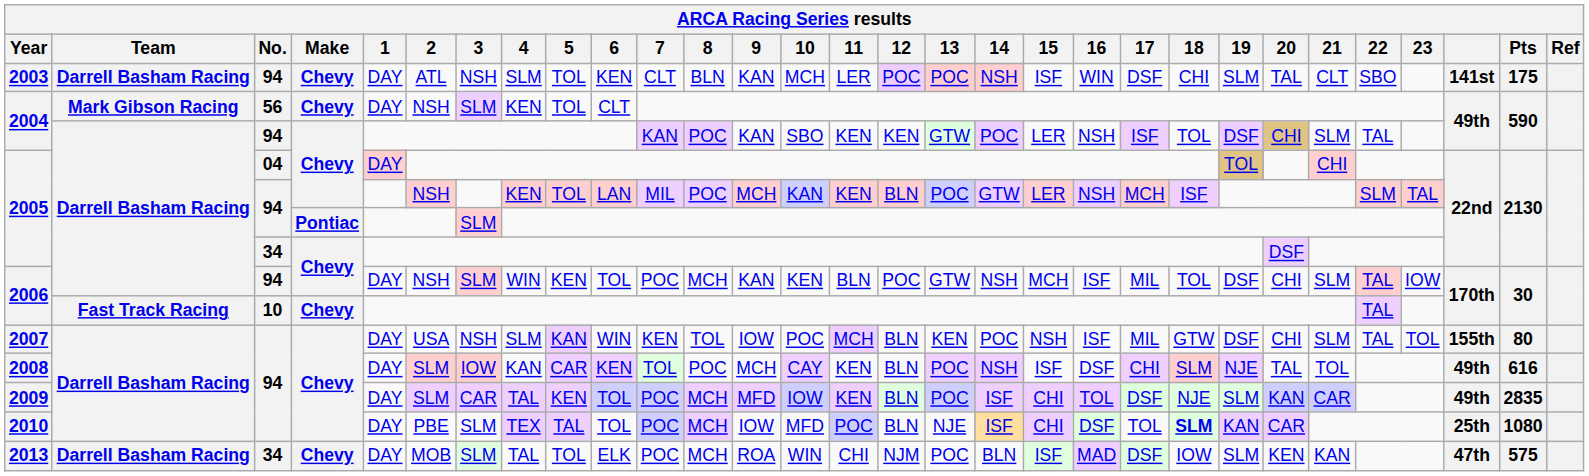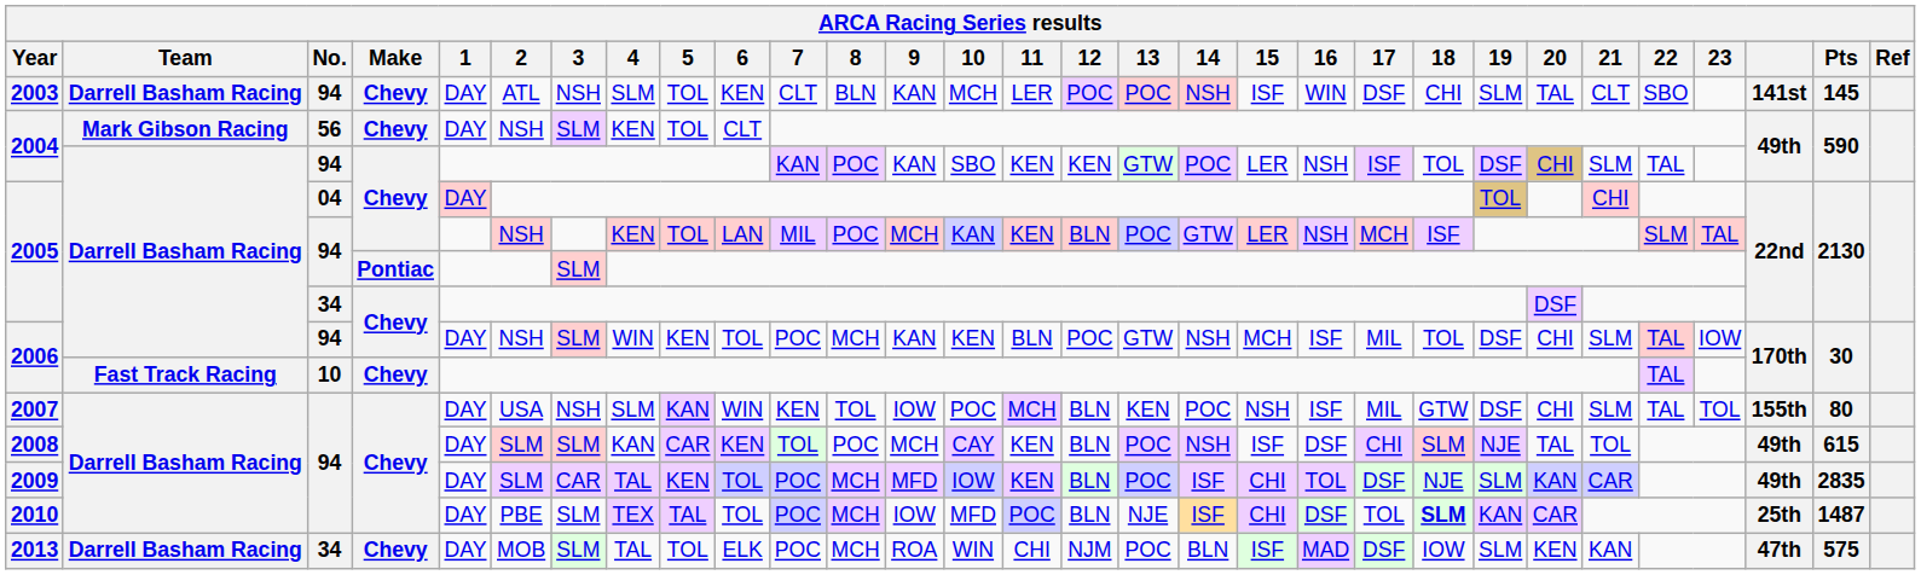2003 | Pts: 175 -> 145
2008 | 3: IOW -> SLM
2008 | Pts: 616 -> 615
2010 | Pts: 1080 -> 1487
